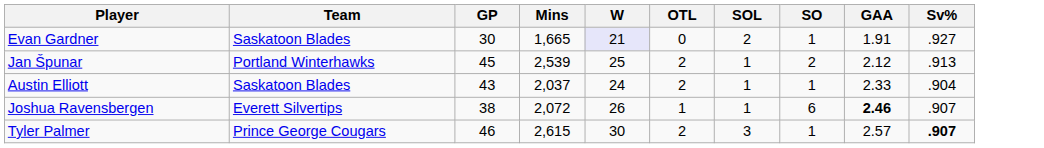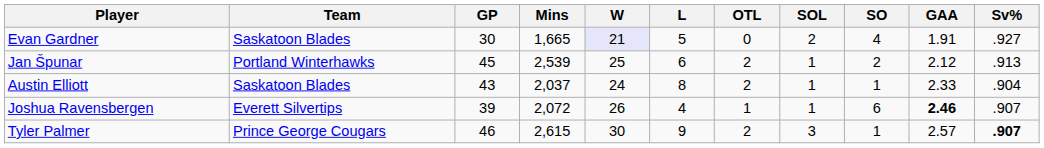+ column: L | 5 | 6 | 8 | 4 | 9
Evan Gardner | SO: 1 -> 4
Joshua Ravensbergen | GP: 38 -> 39
